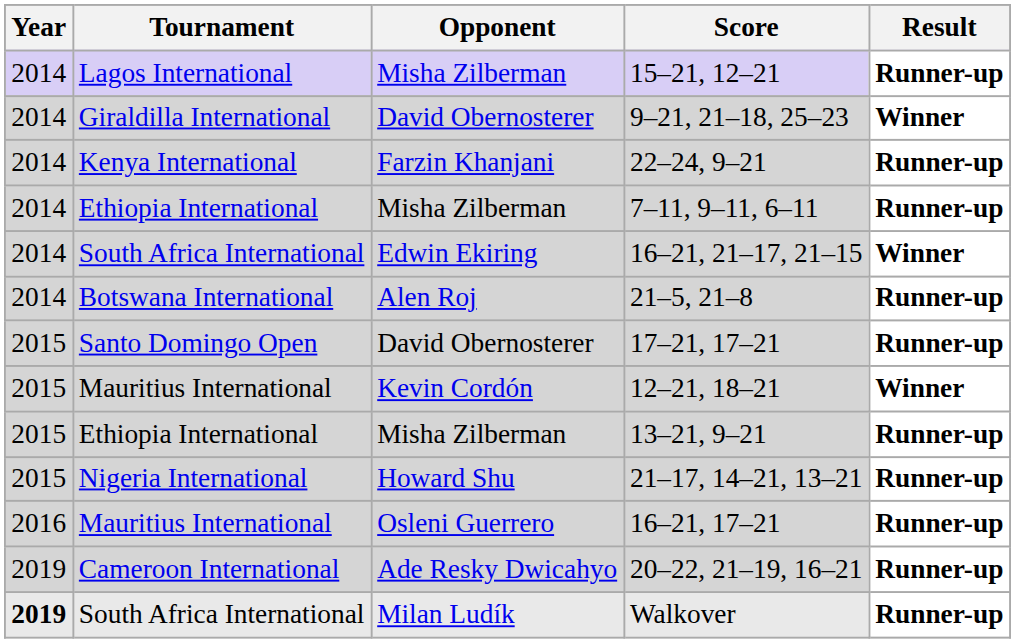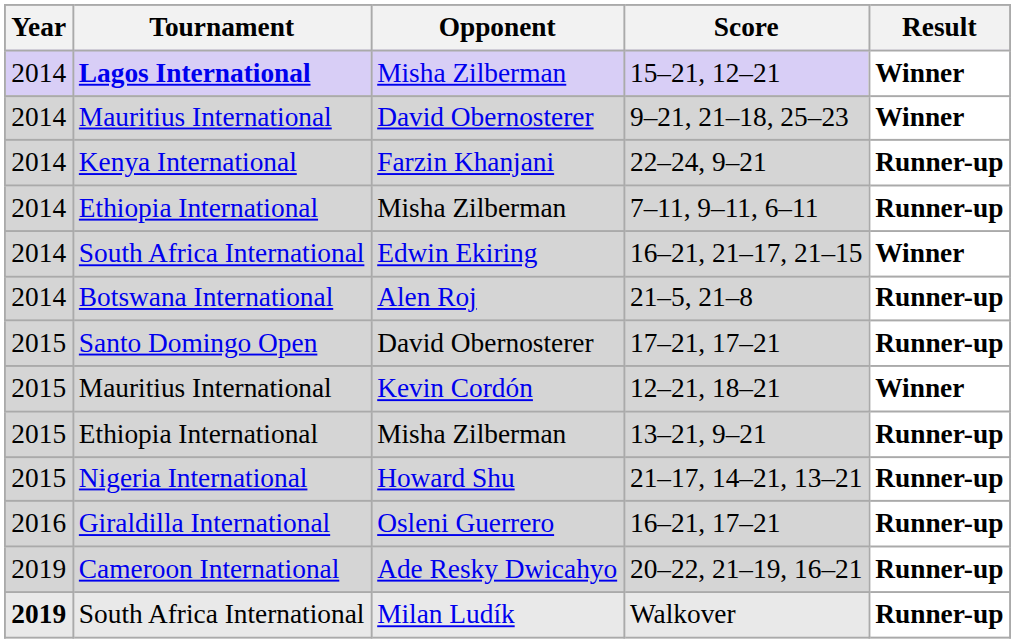15–21, 12–21 | Tournament: normal -> bold
15–21, 12–21 | Result: Runner-up -> Winner
9–21, 21–18, 25–23 | Tournament: Giraldilla International -> Mauritius International
16–21, 17–21 | Tournament: Mauritius International -> Giraldilla International
